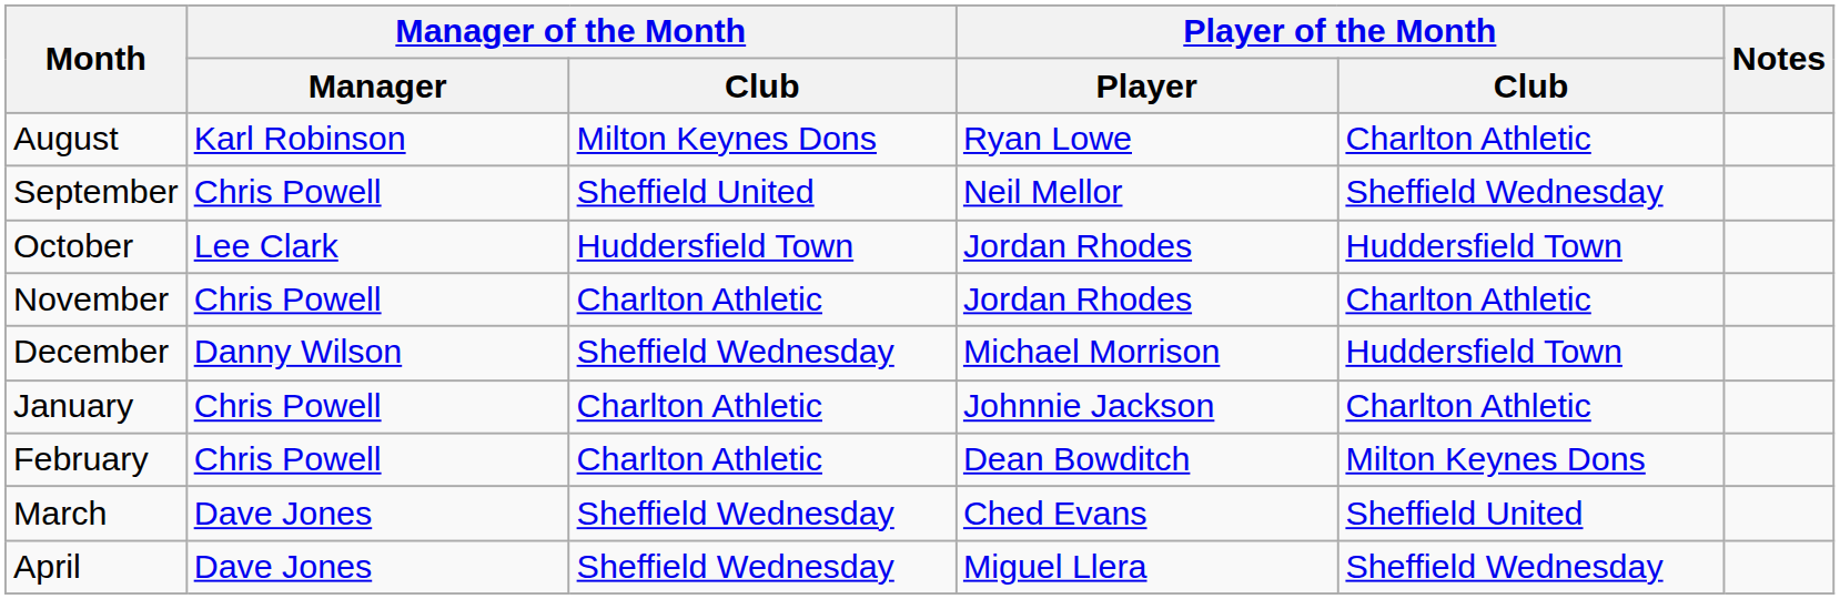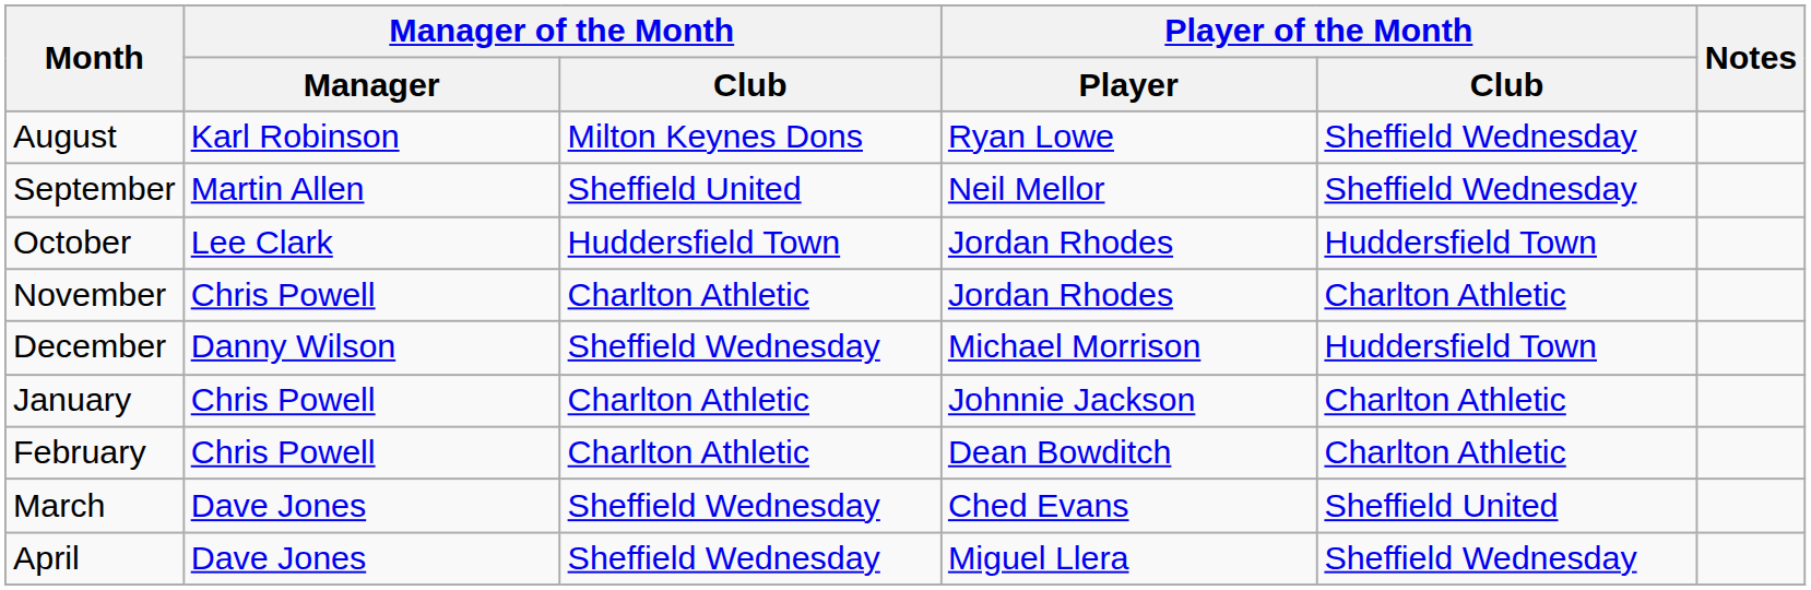August | Player of the Month / Club: Charlton Athletic -> Sheffield Wednesday
September | Manager of the Month / Manager: Chris Powell -> Martin Allen
February | Player of the Month / Club: Milton Keynes Dons -> Charlton Athletic
